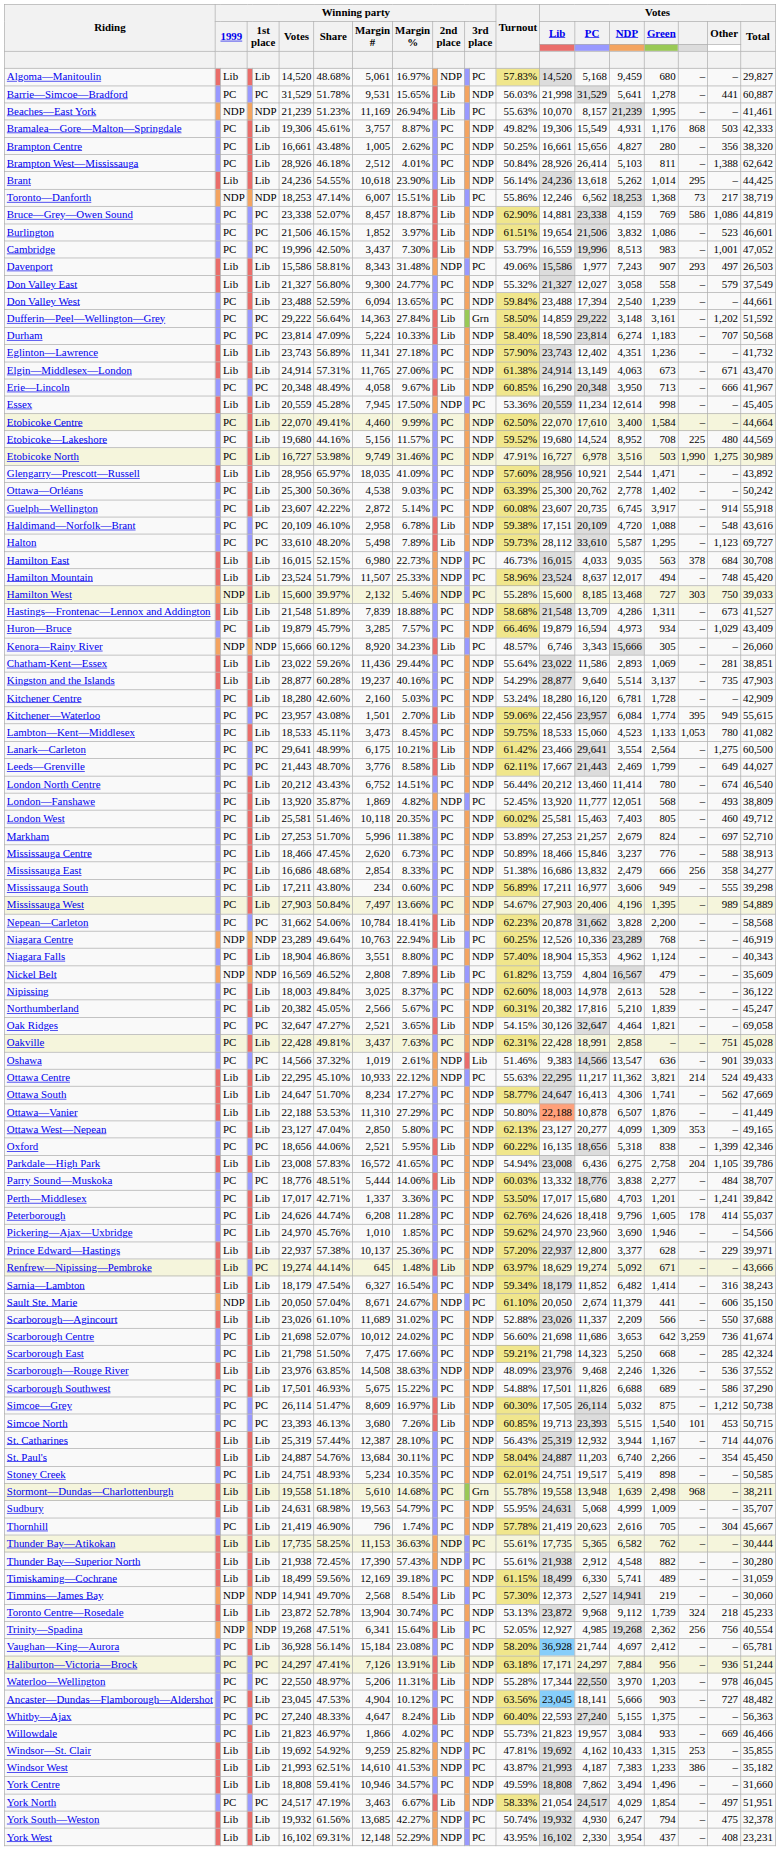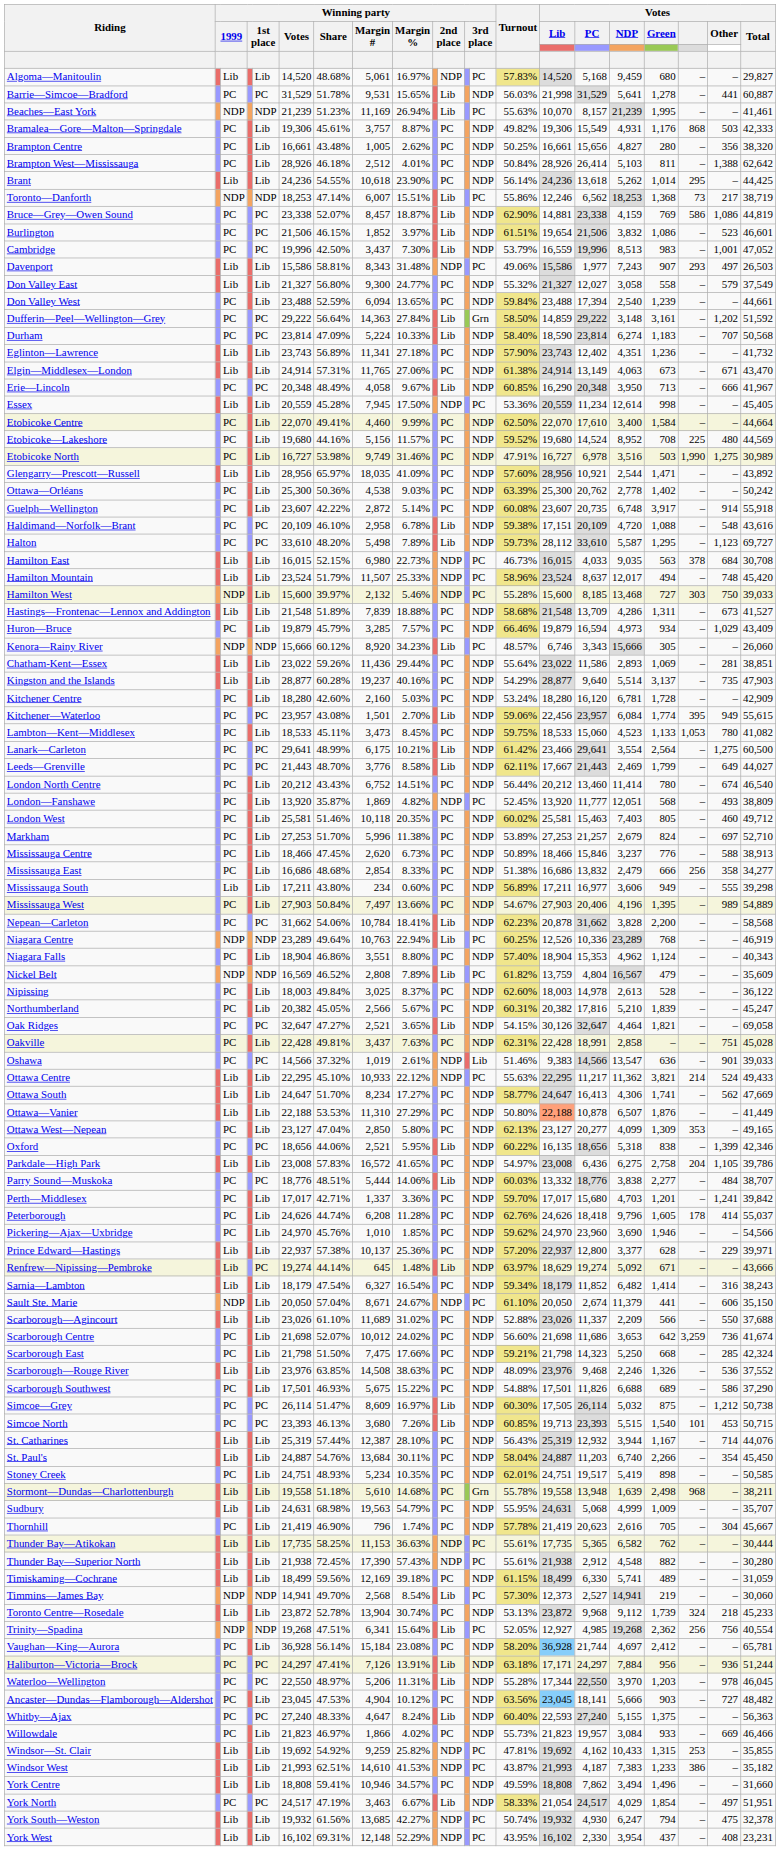Brant | column 11: Lib -> PC
Guelph—Wellington | Votes / NDP: 6,745 -> 6,748
Mississauga South | column 3: PC -> Lib
Parkdale—High Park | Turnout: 54.94% -> 54.97%
Perth—Middlesex | Turnout: 53.50% -> 59.70%
Scarborough—Rouge River | column 11: NDP -> PC
